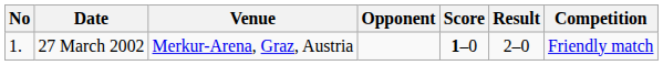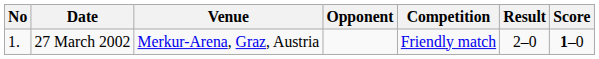columns swapped: Score <-> Competition
